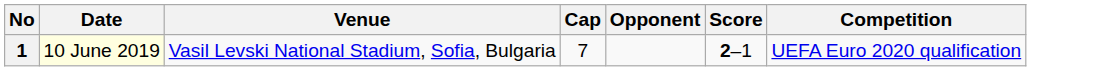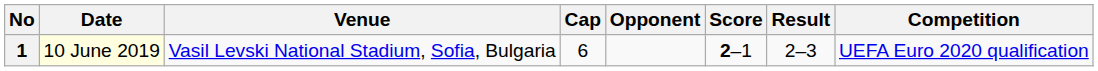+ column: Result | 2–3
1 | Cap: 7 -> 6
